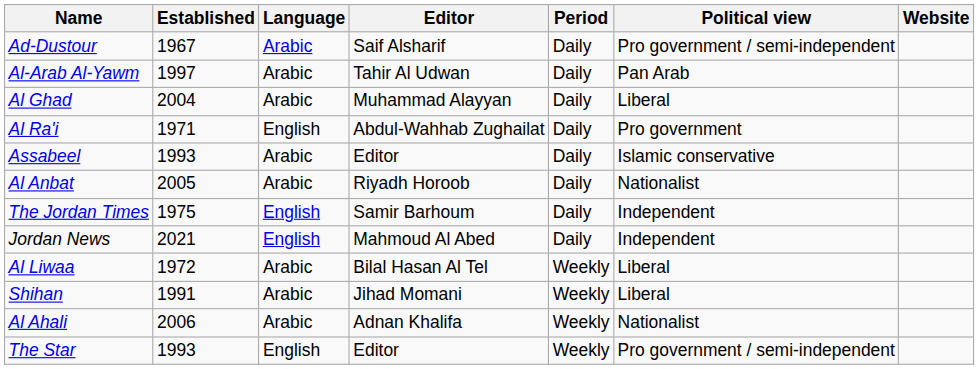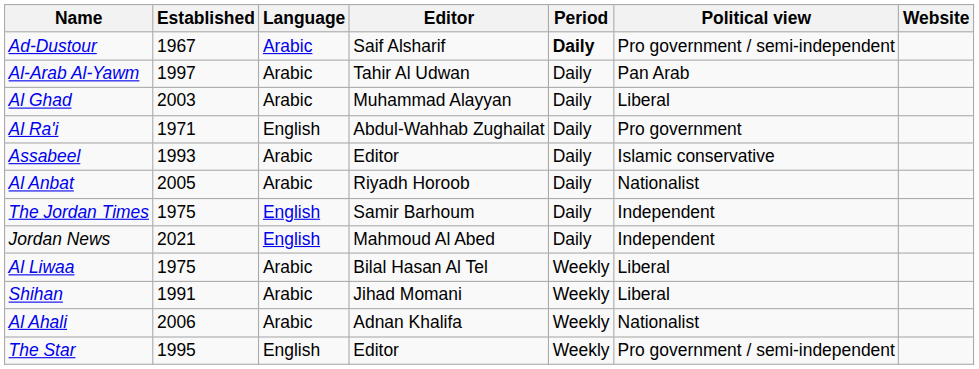Ad-Dustour | Period: normal -> bold
Al Ghad | Established: 2004 -> 2003
Al Liwaa | Established: 1972 -> 1975
The Star | Established: 1993 -> 1995
